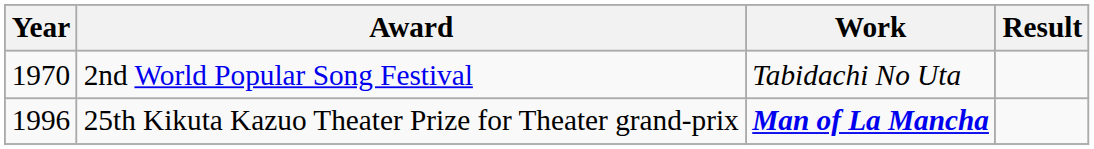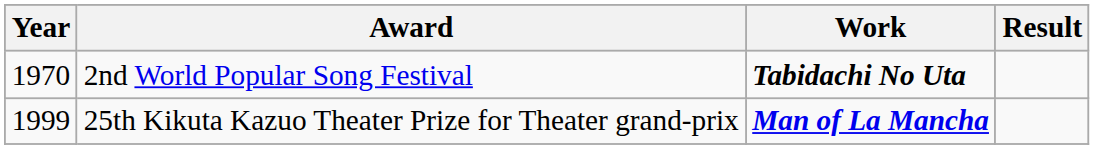2nd World Popular Song Festival | Work: normal -> bold
25th Kikuta Kazuo Theater Prize for Theater grand-prix | Year: 1996 -> 1999
